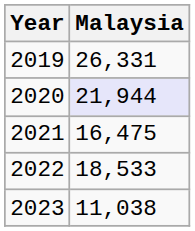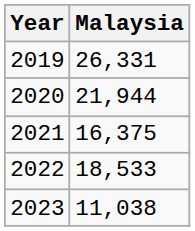2020 | Malaysia: lavender background -> no background
2021 | Malaysia: 16,475 -> 16,375
